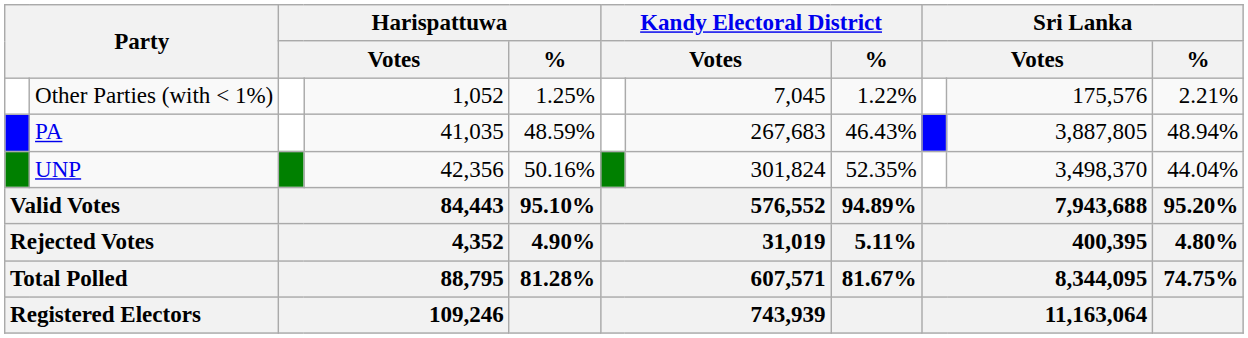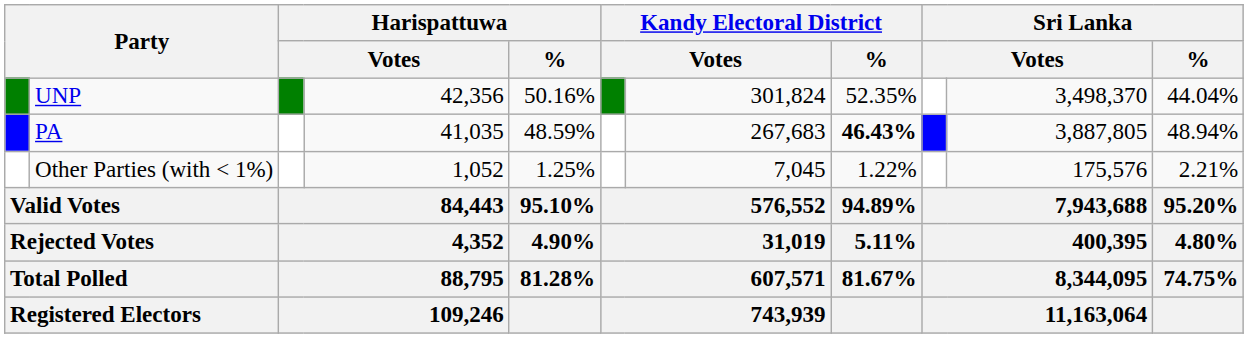rows swapped: UNP <-> Other Parties (with < 1%)
PA | Kandy Electoral District / %: normal -> bold
